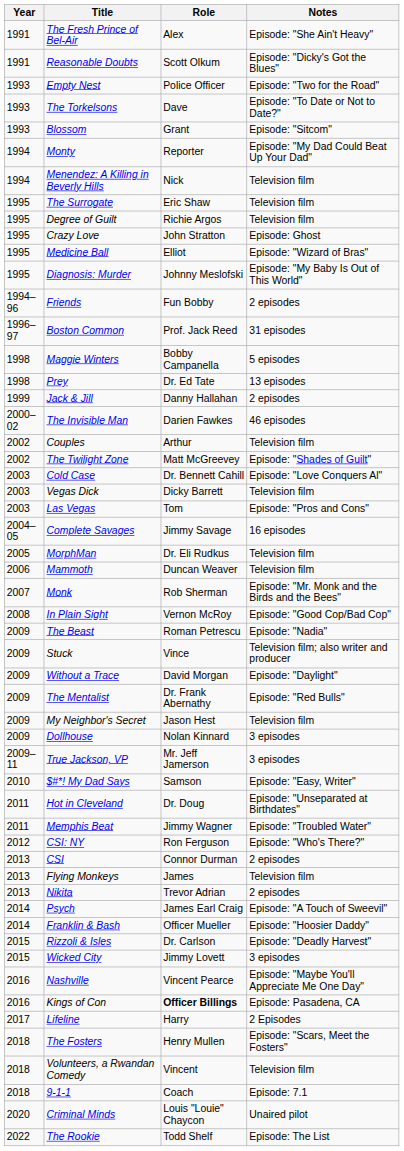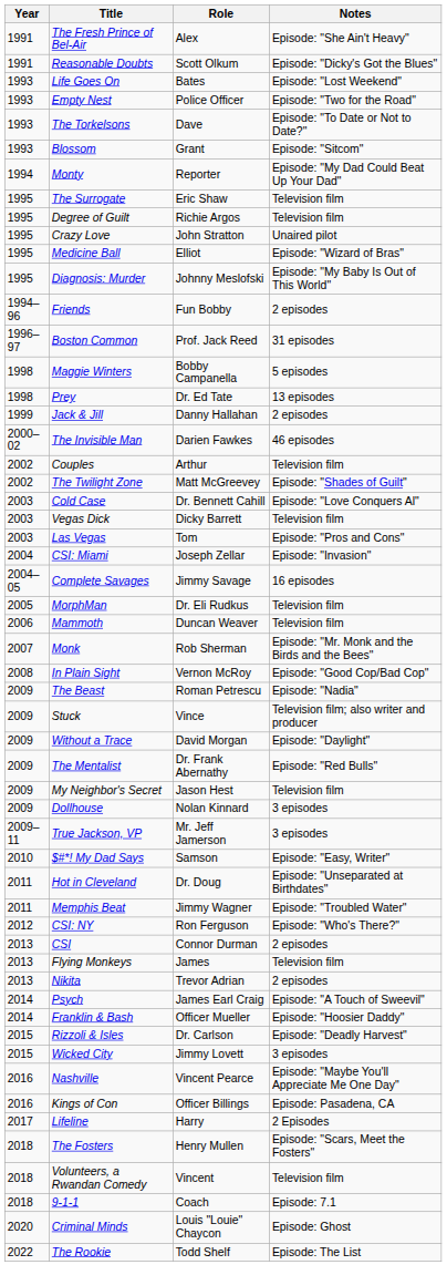+ row: 1993 | Life Goes On | Bates | Episode: "Lost Weekend"
- row: 1994 | Menendez: A Killing in Beverly Hills | Nick | Television film
Crazy Love | Notes: Episode: Ghost -> Unaired pilot
+ row: 2004 | CSI: Miami | Joseph Zellar | Episode: "Invasion"
Kings of Con | Role: bold -> normal
Criminal Minds | Notes: Unaired pilot -> Episode: Ghost
